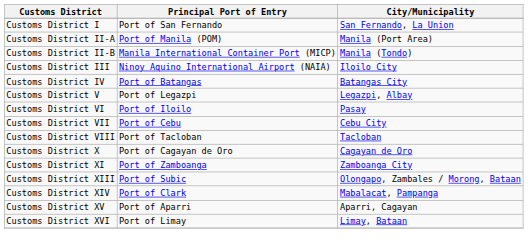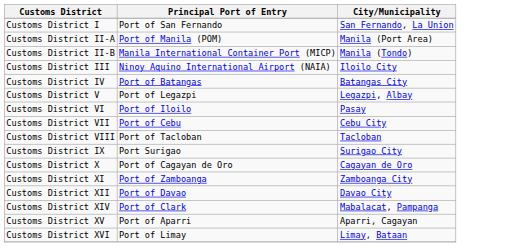+ row: Customs District IX | Port Surigao | Surigao City
+ row: Customs District XII | Port of Davao | Davao City
- row: Customs District XIII | Port of Subic | Olongapo, Zambales / Morong, Bataan
